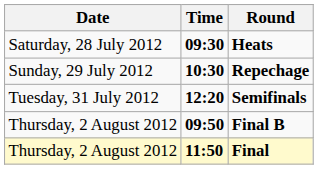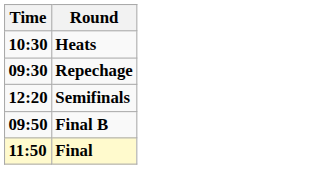- column: Date | Saturday, 28 July 2012 | Sunday, 29 July 2012 | Tuesday, 31 July 2012 | Thursday, 2 August 2012 | Thursday, 2 August 2012
Heats | Time: 09:30 -> 10:30
Repechage | Time: 10:30 -> 09:30
